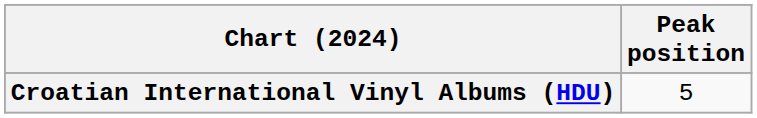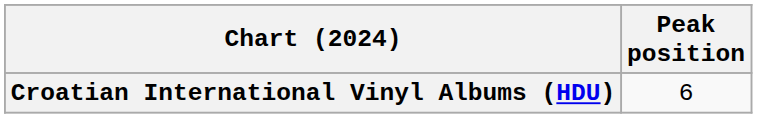Croatian International Vinyl Albums (HDU) | Peak position: 5 -> 6
